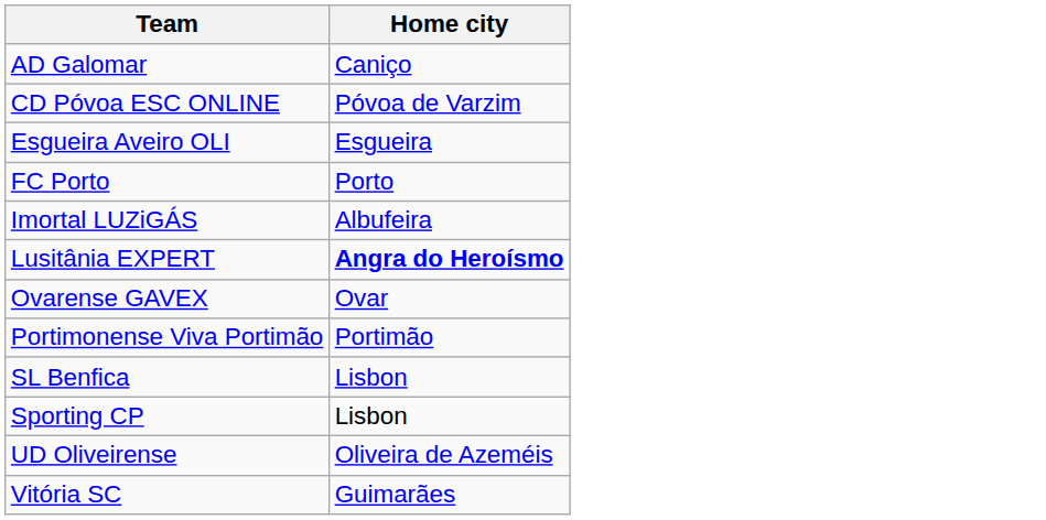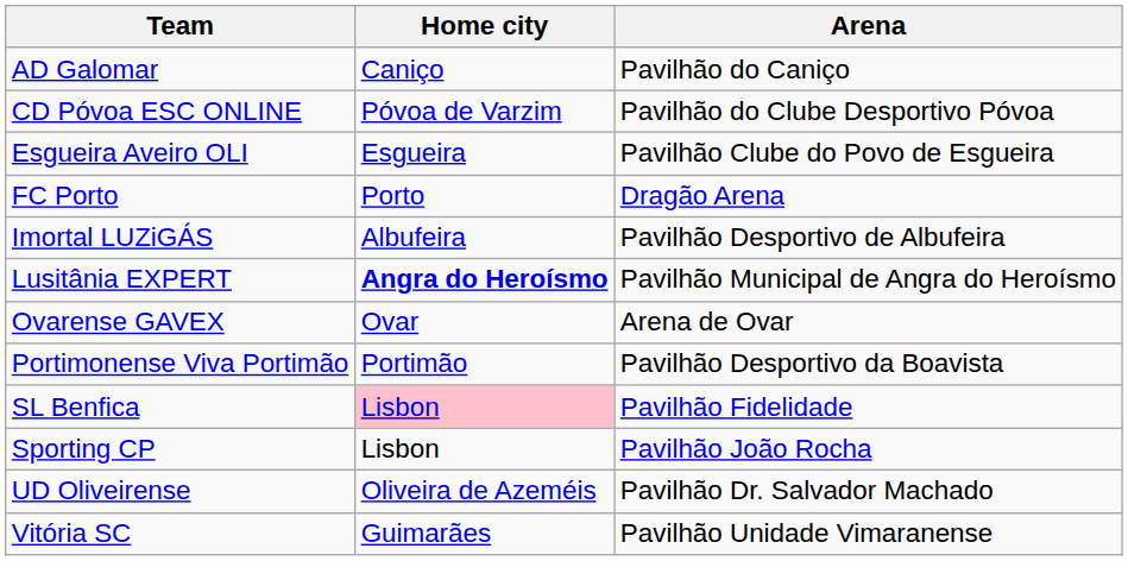+ column: Arena | Pavilhão do Caniço | Pavilhão do Clube Desportivo Póvoa | Pavilhão Clube do Povo de Esgueira | Dragão Arena | Pavilhão Desportivo de Albufeira | Pavilhão Municipal de Angra do Heroísmo | Arena de Ovar | Pavilhão Desportivo da Boavista | Pavilhão Fidelidade | Pavilhão João Rocha | Pavilhão Dr. Salvador Machado | Pavilhão Unidade Vimaranense
SL Benfica | Home city: no background -> pink background
